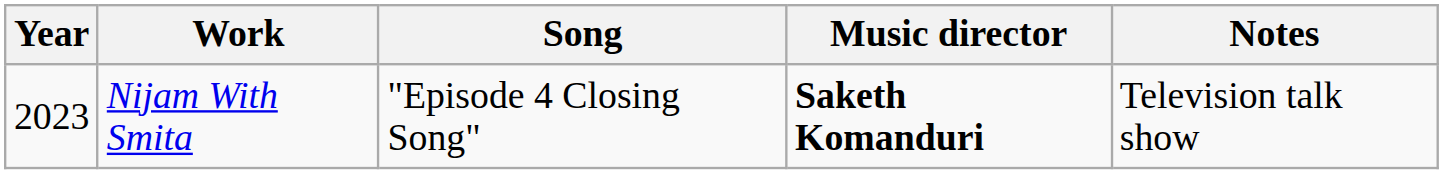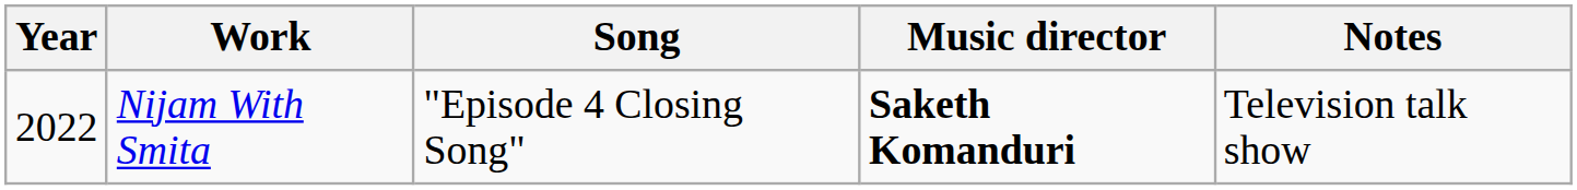Nijam With Smita | Year: 2023 -> 2022
